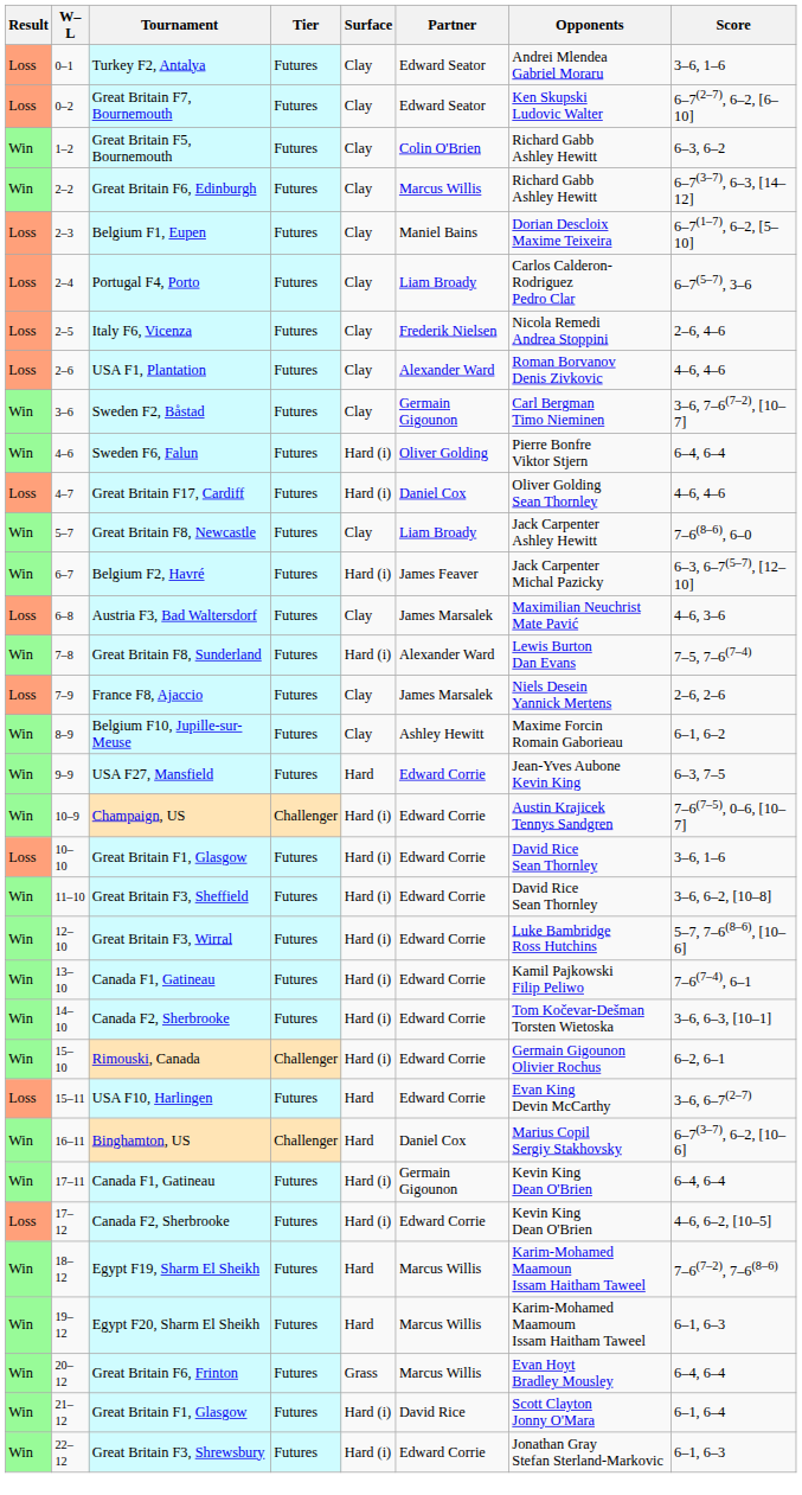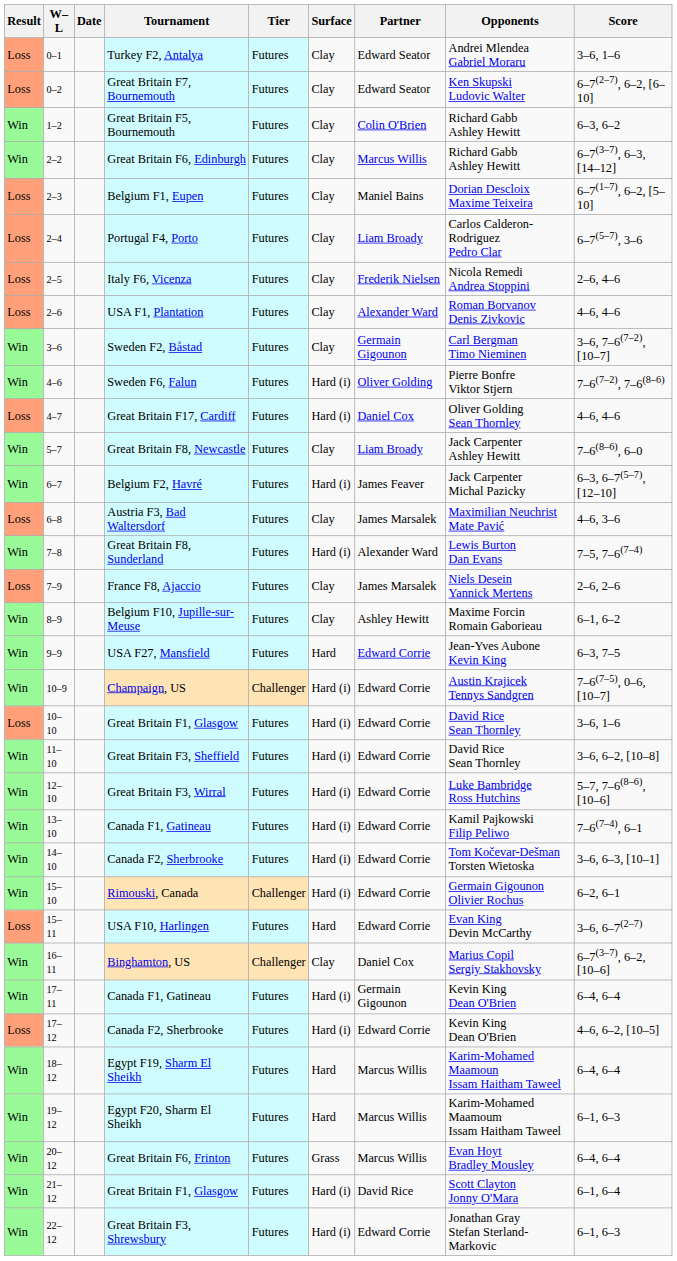+ column: Date
Sweden F6, Falun | Score: 6–4, 6–4 -> 7–6(7–2), 7–6(8–6)
Binghamton, US | Surface: Hard -> Clay
Egypt F19, Sharm El Sheikh | Score: 7–6(7–2), 7–6(8–6) -> 6–4, 6–4
